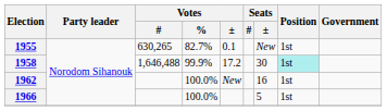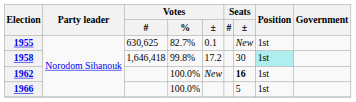1955 | Votes / #: 630,265 -> 630,625
1958 | Votes / #: 1,646,488 -> 1,646,418
1958 | Votes / %: 99.9% -> 99.8%
1962 | Seats / ±: normal -> bold
